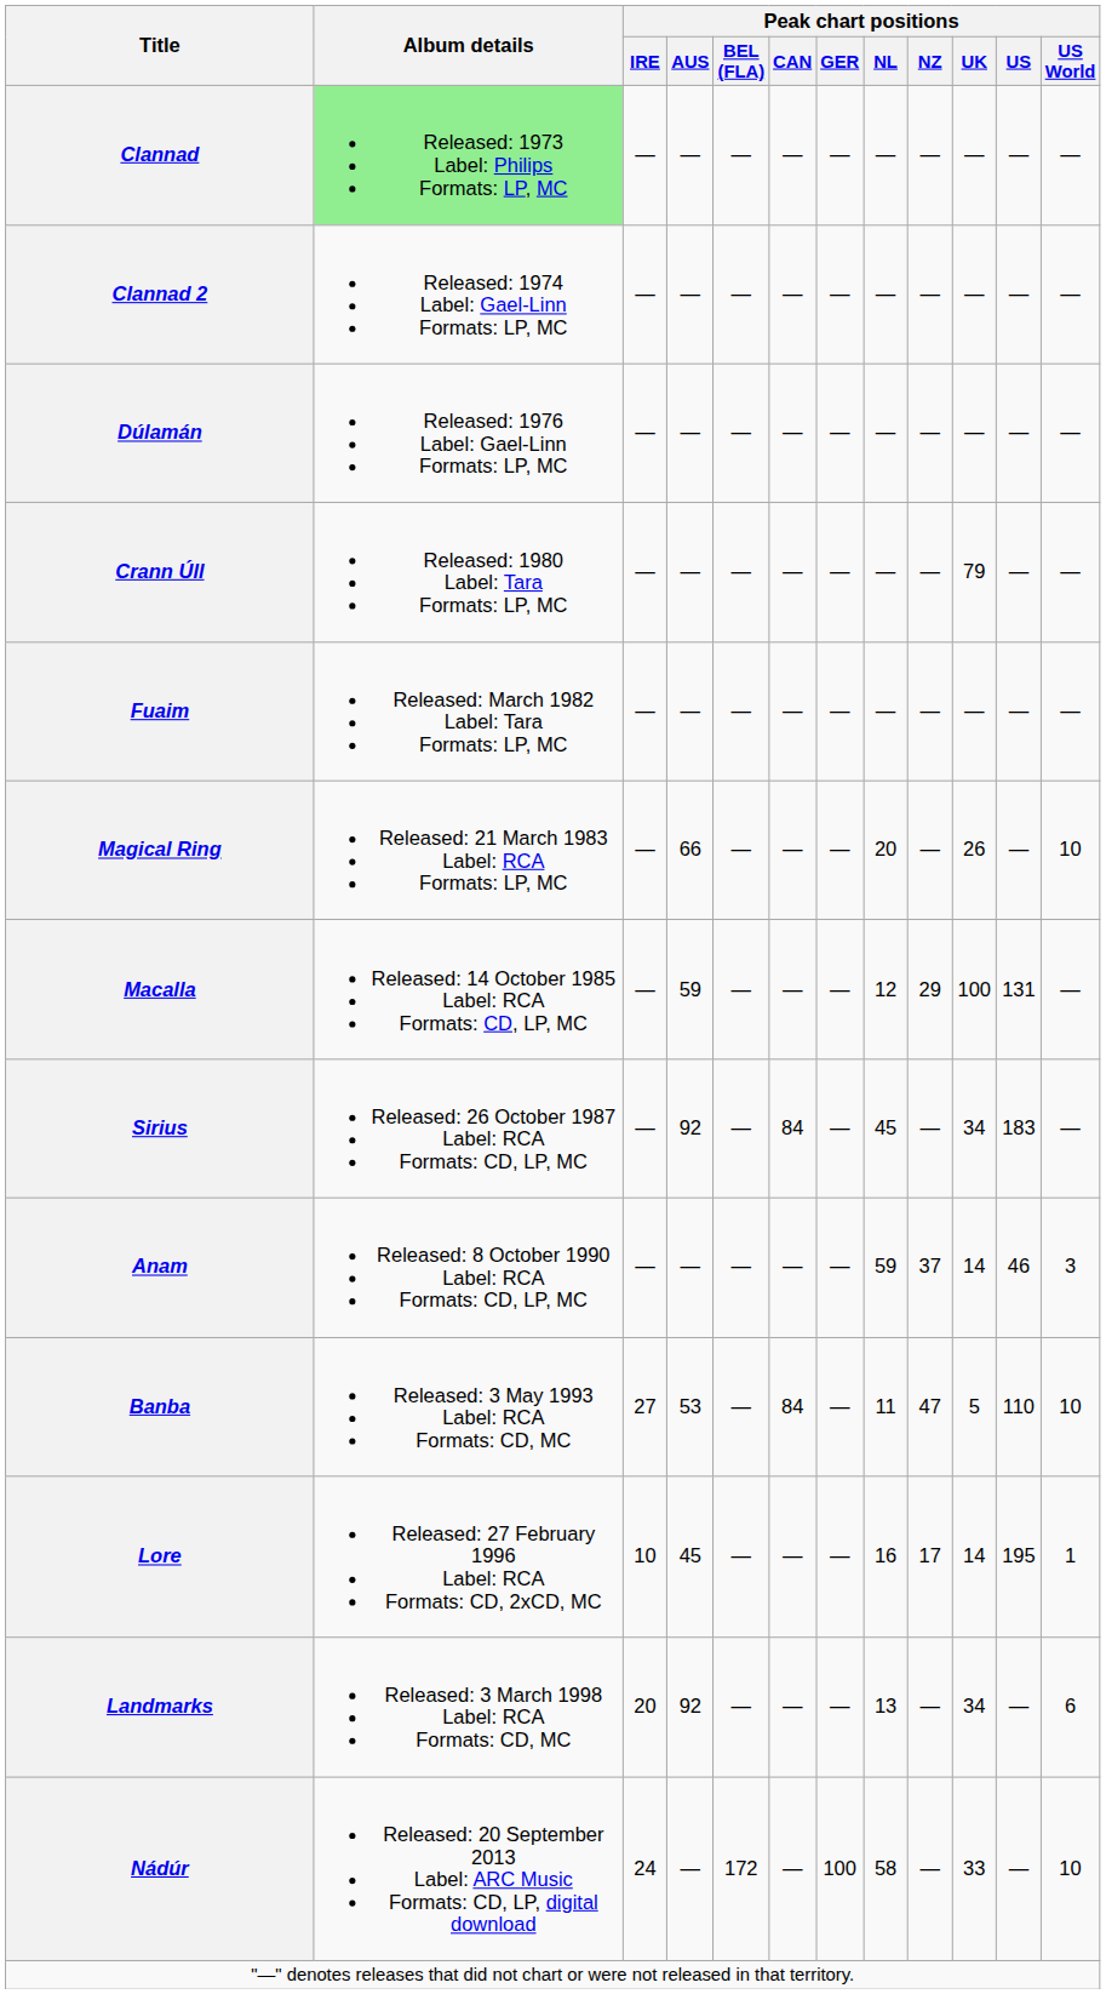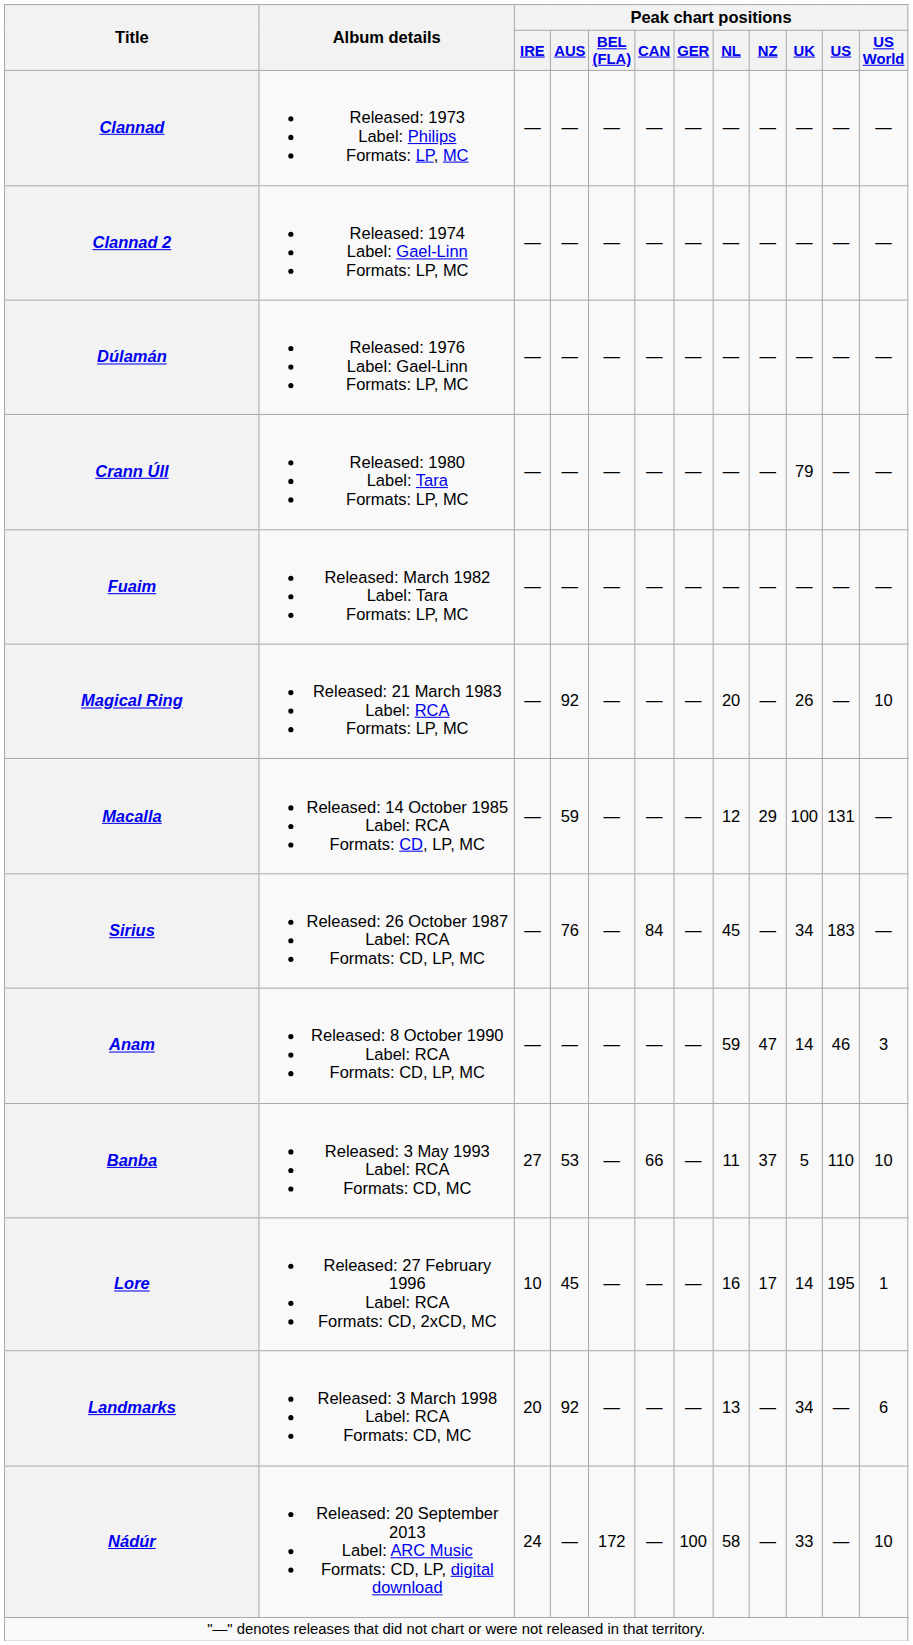Clannad | Album details: lightgreen background -> no background
Magical Ring | Peak chart positions / AUS: 66 -> 92
Sirius | Peak chart positions / AUS: 92 -> 76
Anam | Peak chart positions / NZ: 37 -> 47
Banba | Peak chart positions / CAN: 84 -> 66
Banba | Peak chart positions / NZ: 47 -> 37
